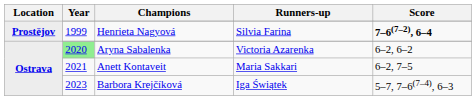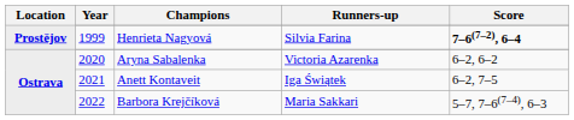Aryna Sabalenka | Year: lightgreen background -> no background
Anett Kontaveit | Runners-up: Maria Sakkari -> Iga Świątek
Barbora Krejčíková | Year: 2023 -> 2022
Barbora Krejčíková | Runners-up: Iga Świątek -> Maria Sakkari
